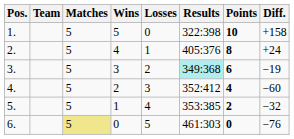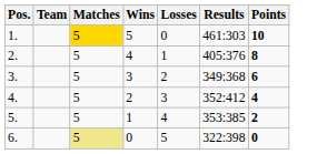- column: Diff. | +158 | +24 | −19 | −60 | −32 | −76
1. | Matches: no background -> gold background
1. | Results: 322:398 -> 461:303
3. | Results: paleturquoise background -> no background
6. | Results: 461:303 -> 322:398
